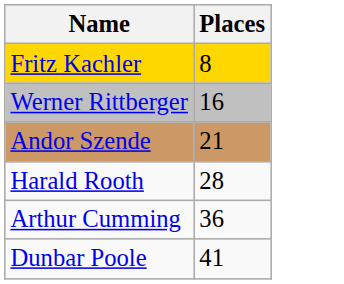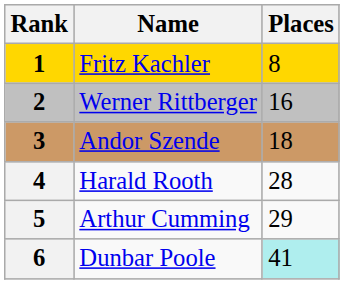+ column: Rank | 1 | 2 | 3 | 4 | 5 | 6
Andor Szende | Places: 21 -> 18
Arthur Cumming | Places: 36 -> 29
Dunbar Poole | Places: no background -> paleturquoise background
